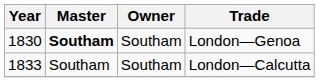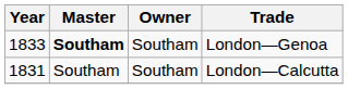London—Genoa | Year: 1830 -> 1833
London—Calcutta | Year: 1833 -> 1831
